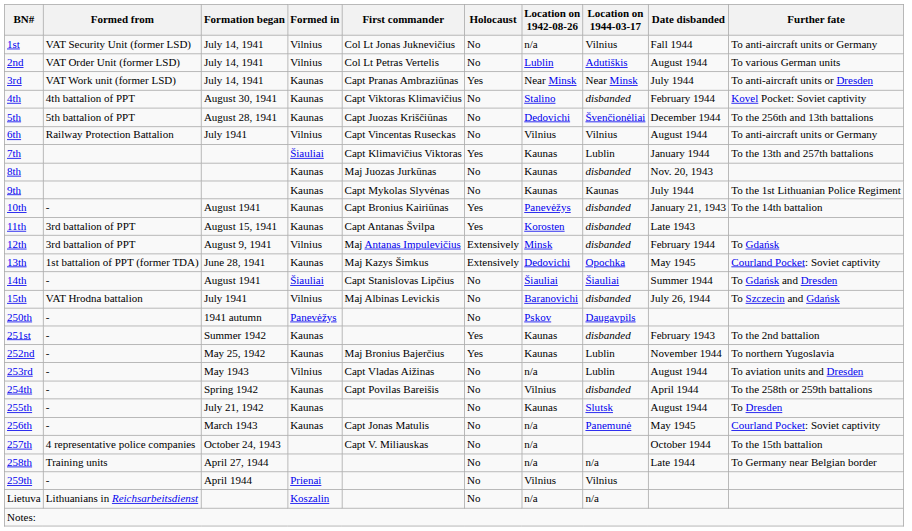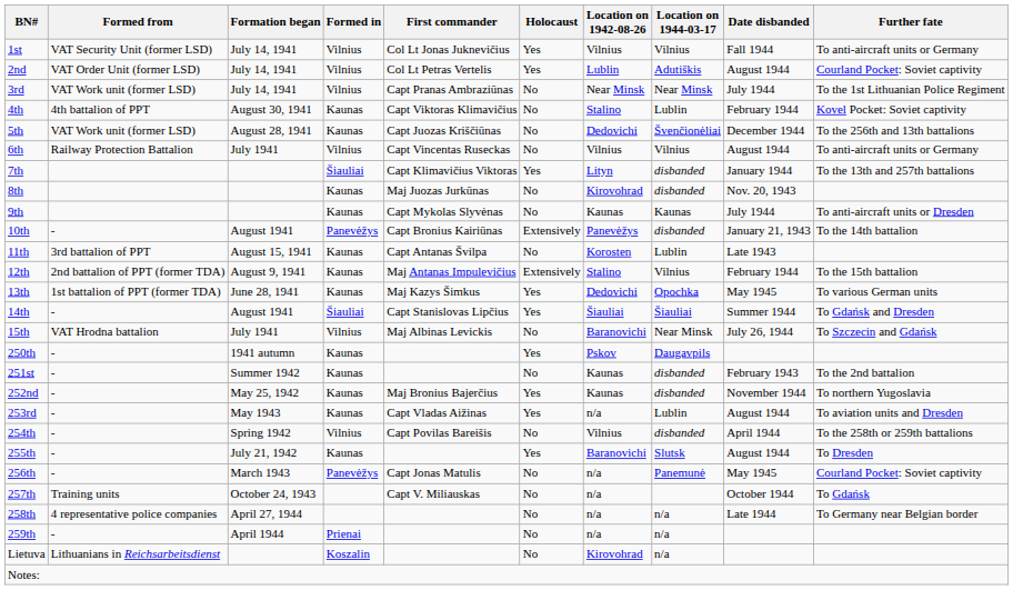1st | Holocaust: No -> Yes
1st | Location on 1942-08-26: n/a -> Vilnius
2nd | Holocaust: No -> Yes
2nd | Further fate: To various German units -> Courland Pocket: Soviet captivity
3rd | Formed in: Kaunas -> Vilnius
3rd | Holocaust: Yes -> No
3rd | Further fate: To anti-aircraft units or Dresden -> To the 1st Lithuanian Police Regiment
4th | Location on 1944-03-17: disbanded -> Lublin
5th | Formed from: 5th battalion of PPT -> VAT Work unit (former LSD)
7th | Location on 1942-08-26: Kaunas -> Lityn
7th | Location on 1944-03-17: Lublin -> disbanded
8th | Location on 1942-08-26: Kaunas -> Kirovohrad
9th | Further fate: To the 1st Lithuanian Police Regiment -> To anti-aircraft units or Dresden
10th | Formed in: Kaunas -> Panevėžys
10th | Holocaust: Yes -> Extensively
11th | Holocaust: Yes -> No
11th | Location on 1944-03-17: disbanded -> Lublin
12th | Formed from: 3rd battalion of PPT -> 2nd battalion of PPT (former TDA)
12th | Formed in: Vilnius -> Kaunas
12th | Location on 1942-08-26: Minsk -> Stalino
12th | Location on 1944-03-17: disbanded -> Vilnius
12th | Further fate: To Gdańsk -> To the 15th battalion
13th | Holocaust: Extensively -> Yes
13th | Further fate: Courland Pocket: Soviet captivity -> To various German units
14th | Holocaust: No -> Yes
15th | Location on 1944-03-17: disbanded -> Near Minsk
250th | Formed in: Panevėžys -> Kaunas
250th | Holocaust: No -> Yes
251st | Holocaust: Yes -> No
252nd | Location on 1944-03-17: Lublin -> disbanded
253rd | Formed in: Vilnius -> Kaunas
253rd | Holocaust: No -> Yes
254th | Formed in: Kaunas -> Vilnius
255th | Holocaust: No -> Yes
255th | Location on 1942-08-26: Kaunas -> Baranovichi
256th | Formed in: Kaunas -> Panevėžys
257th | Formed from: 4 representative police companies -> Training units
257th | Further fate: To the 15th battalion -> To Gdańsk
258th | Formed from: Training units -> 4 representative police companies
259th | Location on 1942-08-26: Vilnius -> n/a
259th | Location on 1944-03-17: Vilnius -> n/a
Lietuva | Location on 1942-08-26: n/a -> Kirovohrad
